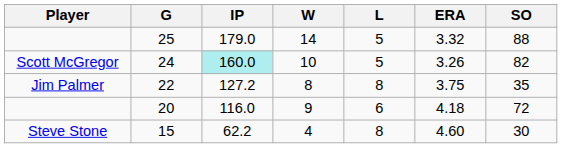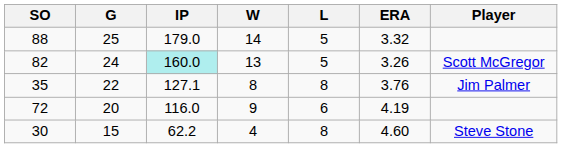columns swapped: Player <-> SO
24 | W: 10 -> 13
22 | IP: 127.2 -> 127.1
22 | ERA: 3.75 -> 3.76
20 | ERA: 4.18 -> 4.19
